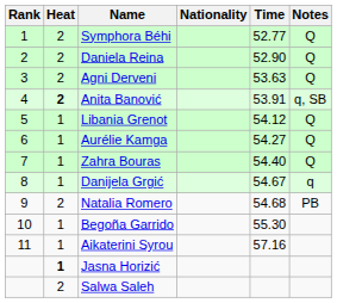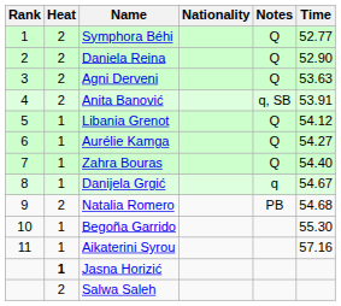columns swapped: Time <-> Notes
Anita Banović | Heat: bold -> normal
